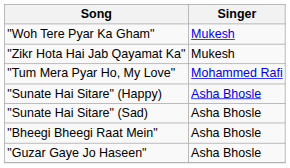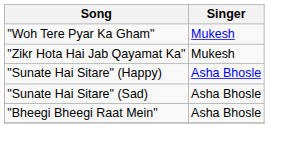- row: "Tum Mera Pyar Ho, My Love" | Mohammed Rafi
- row: "Guzar Gaye Jo Haseen" | Asha Bhosle
